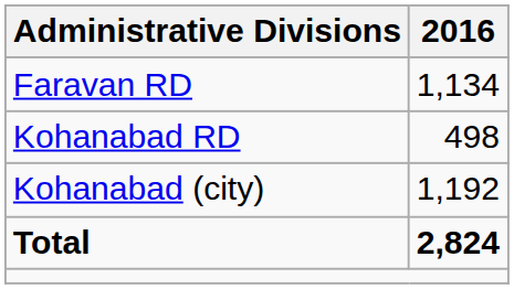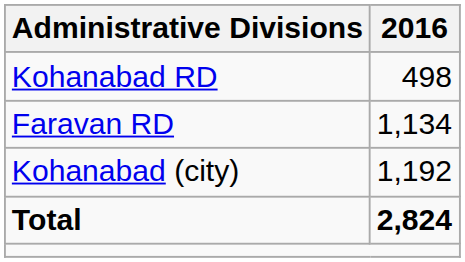rows swapped: Faravan RD <-> Kohanabad RD
